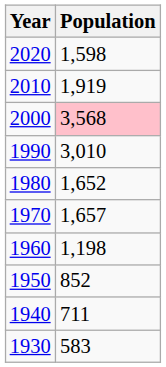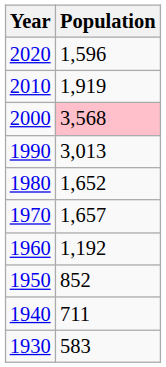2020 | Population: 1,598 -> 1,596
1990 | Population: 3,010 -> 3,013
1960 | Population: 1,198 -> 1,192
